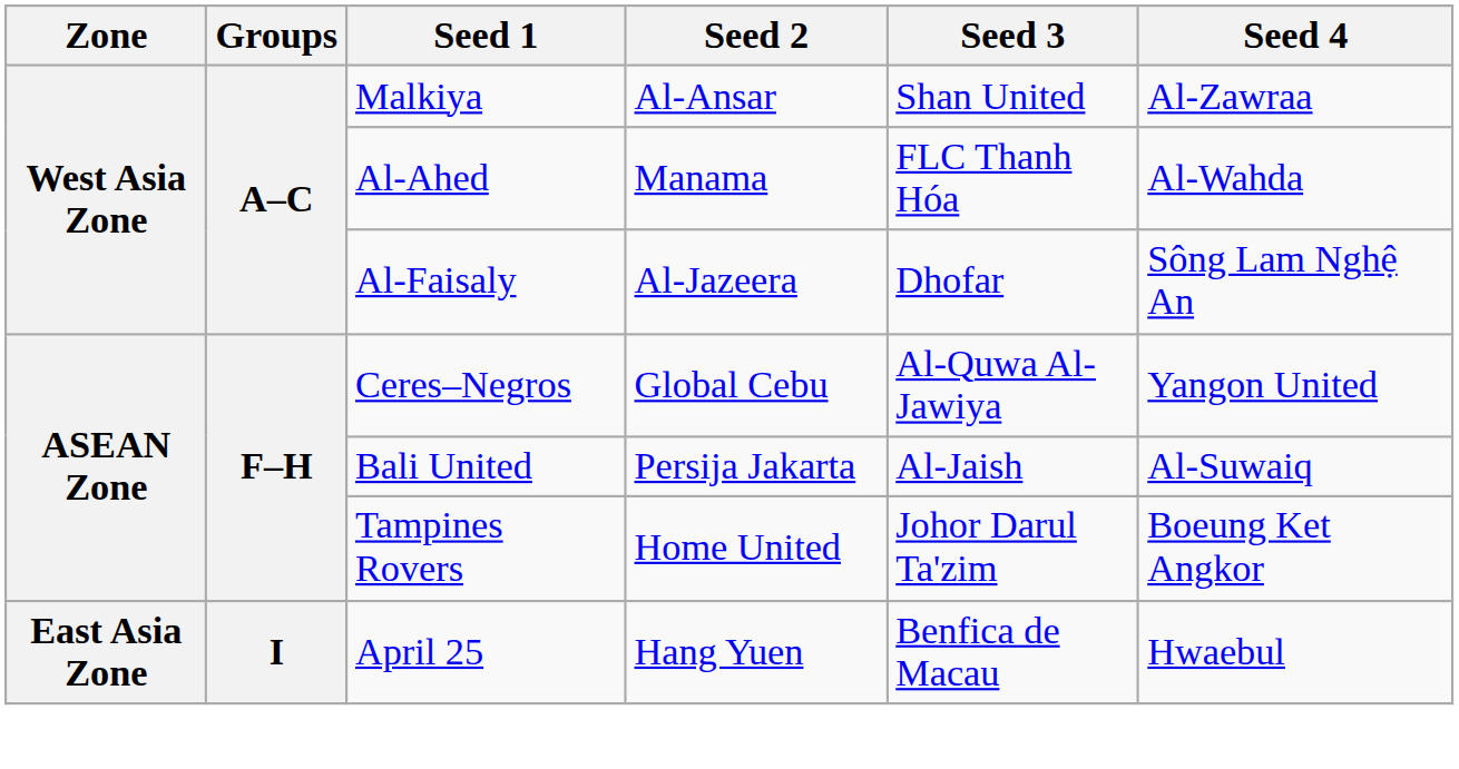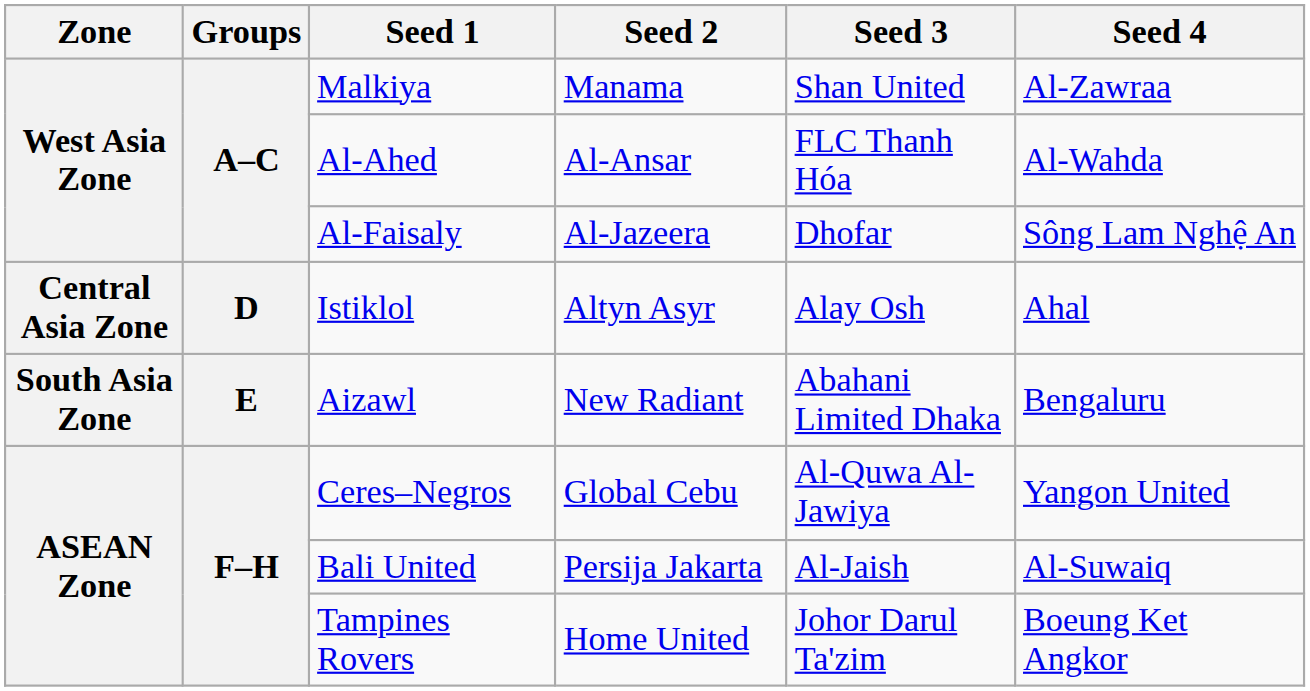Malkiya | Seed 2: Al-Ansar -> Manama
Al-Ahed | Seed 2: Manama -> Al-Ansar
+ row: Central Asia Zone | D | Istiklol | Altyn Asyr | Alay Osh | Ahal
+ row: South Asia Zone | E | Aizawl | New Radiant | Abahani Limited Dhaka | Bengaluru
- row: East Asia Zone | I | April 25 | Hang Yuen | Benfica de Macau | Hwaebul
